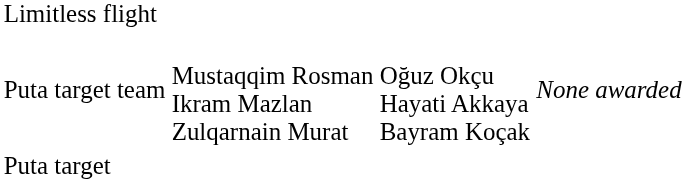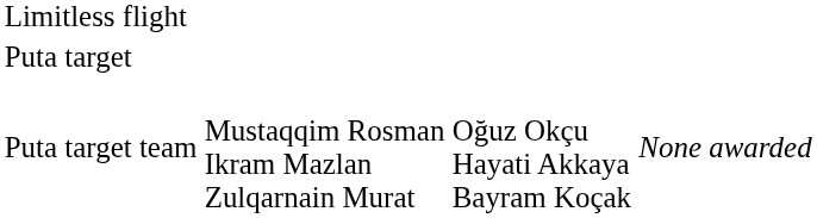rows swapped: Puta target <-> Puta target team
